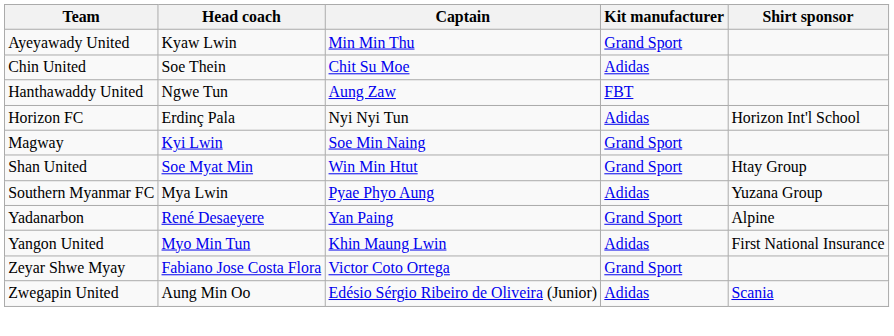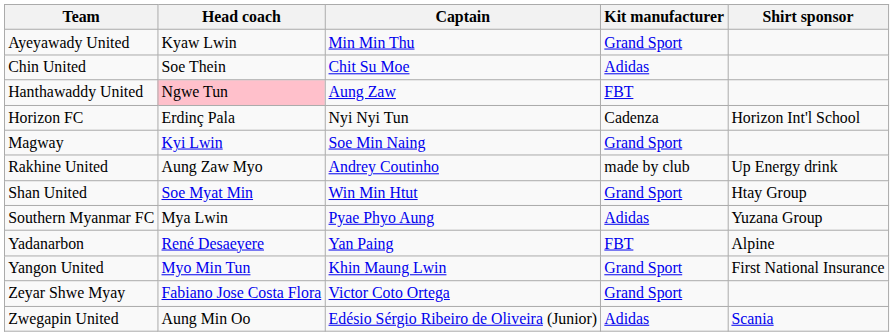Hanthawaddy United | Head coach: no background -> pink background
Horizon FC | Kit manufacturer: Adidas -> Cadenza
+ row: Rakhine United | Aung Zaw Myo | Andrey Coutinho | made by club | Up Energy drink
Yadanarbon | Kit manufacturer: Grand Sport -> FBT
Yangon United | Kit manufacturer: Adidas -> Grand Sport
